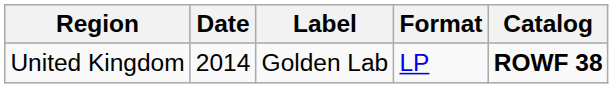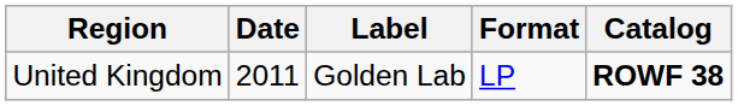United Kingdom | Date: 2014 -> 2011
